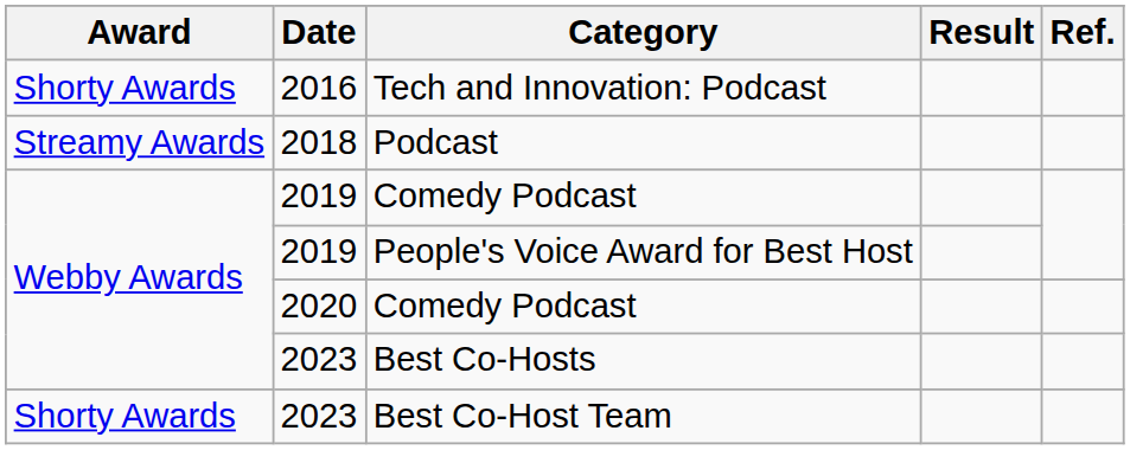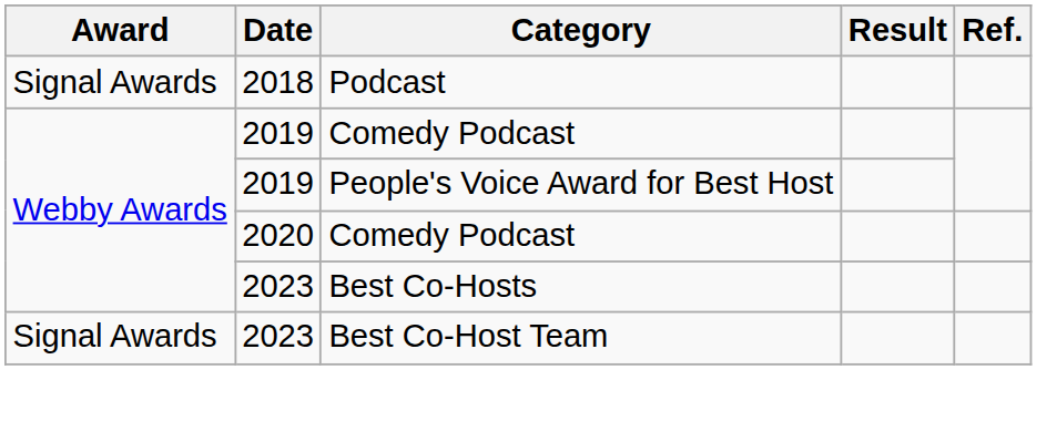- row: Shorty Awards | 2016 | Tech and Innovation: Podcast
Podcast | Award: Streamy Awards -> Signal Awards
Best Co-Host Team | Award: Shorty Awards -> Signal Awards
